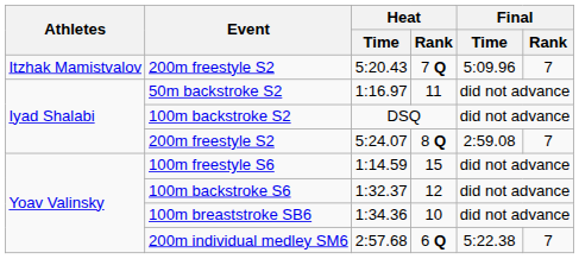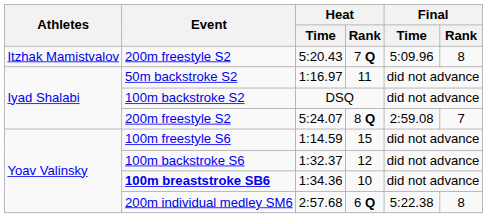5:20.43 | Final / Rank: 7 -> 8
1:34.36 | Event: normal -> bold
2:57.68 | Final / Rank: 7 -> 8
